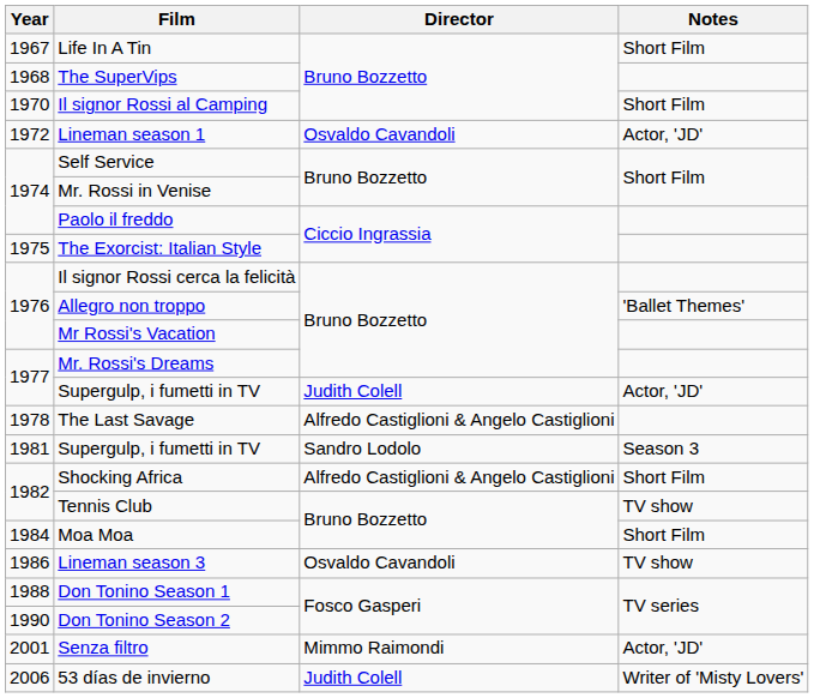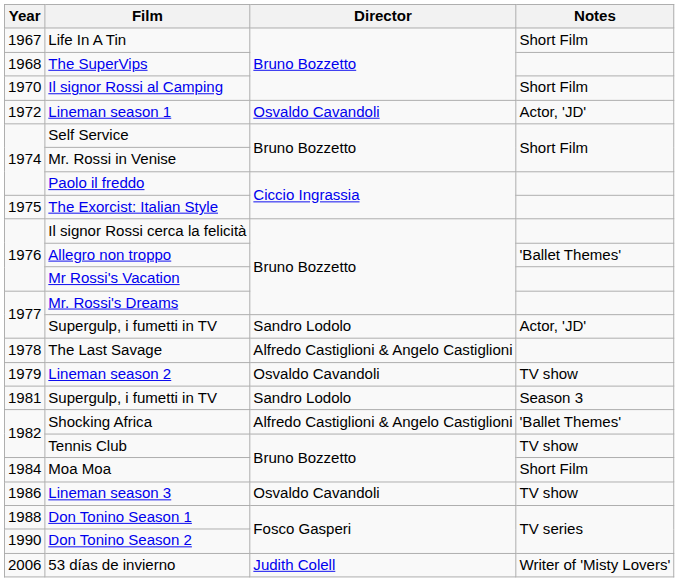1977 / Supergulp, i fumetti in TV | Director: Judith Colell -> Sandro Lodolo
+ row: 1979 | Lineman season 2 | Osvaldo Cavandoli | TV show
Shocking Africa | Notes: Short Film -> 'Ballet Themes'
- row: 2001 | Senza filtro | Mimmo Raimondi | Actor, 'JD'
